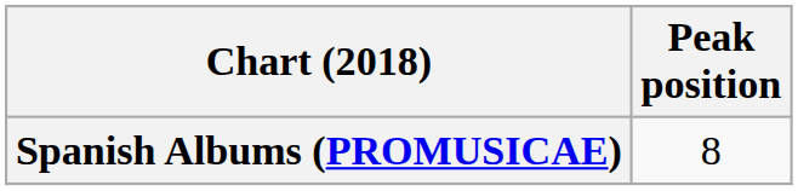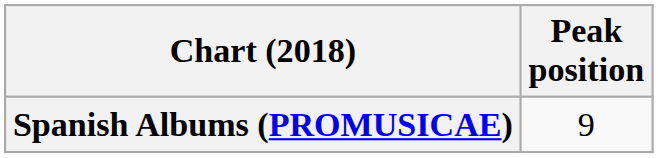Spanish Albums (PROMUSICAE) | Peak position: 8 -> 9
